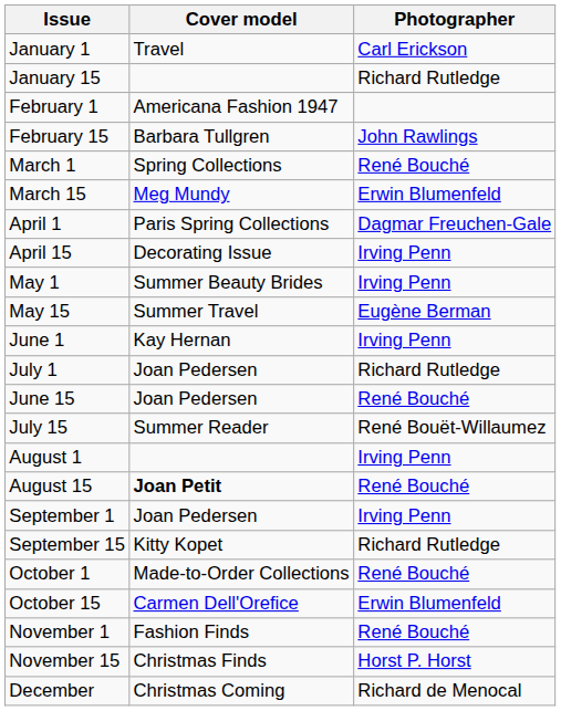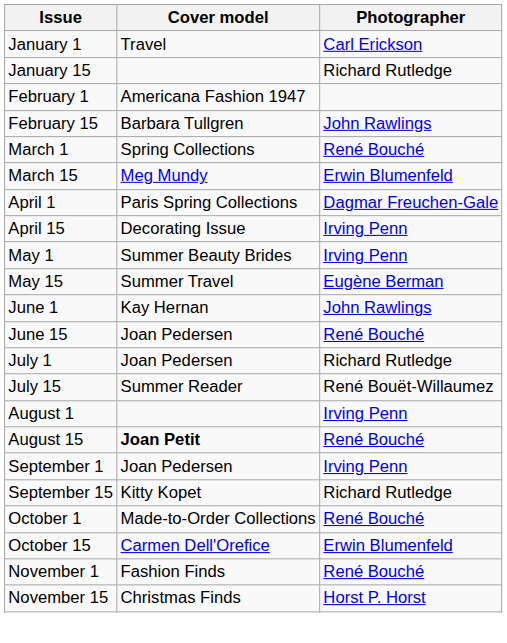June 1 | Photographer: Irving Penn -> John Rawlings
rows swapped: June 15 <-> July 1
- row: December | Christmas Coming | Richard de Menocal
